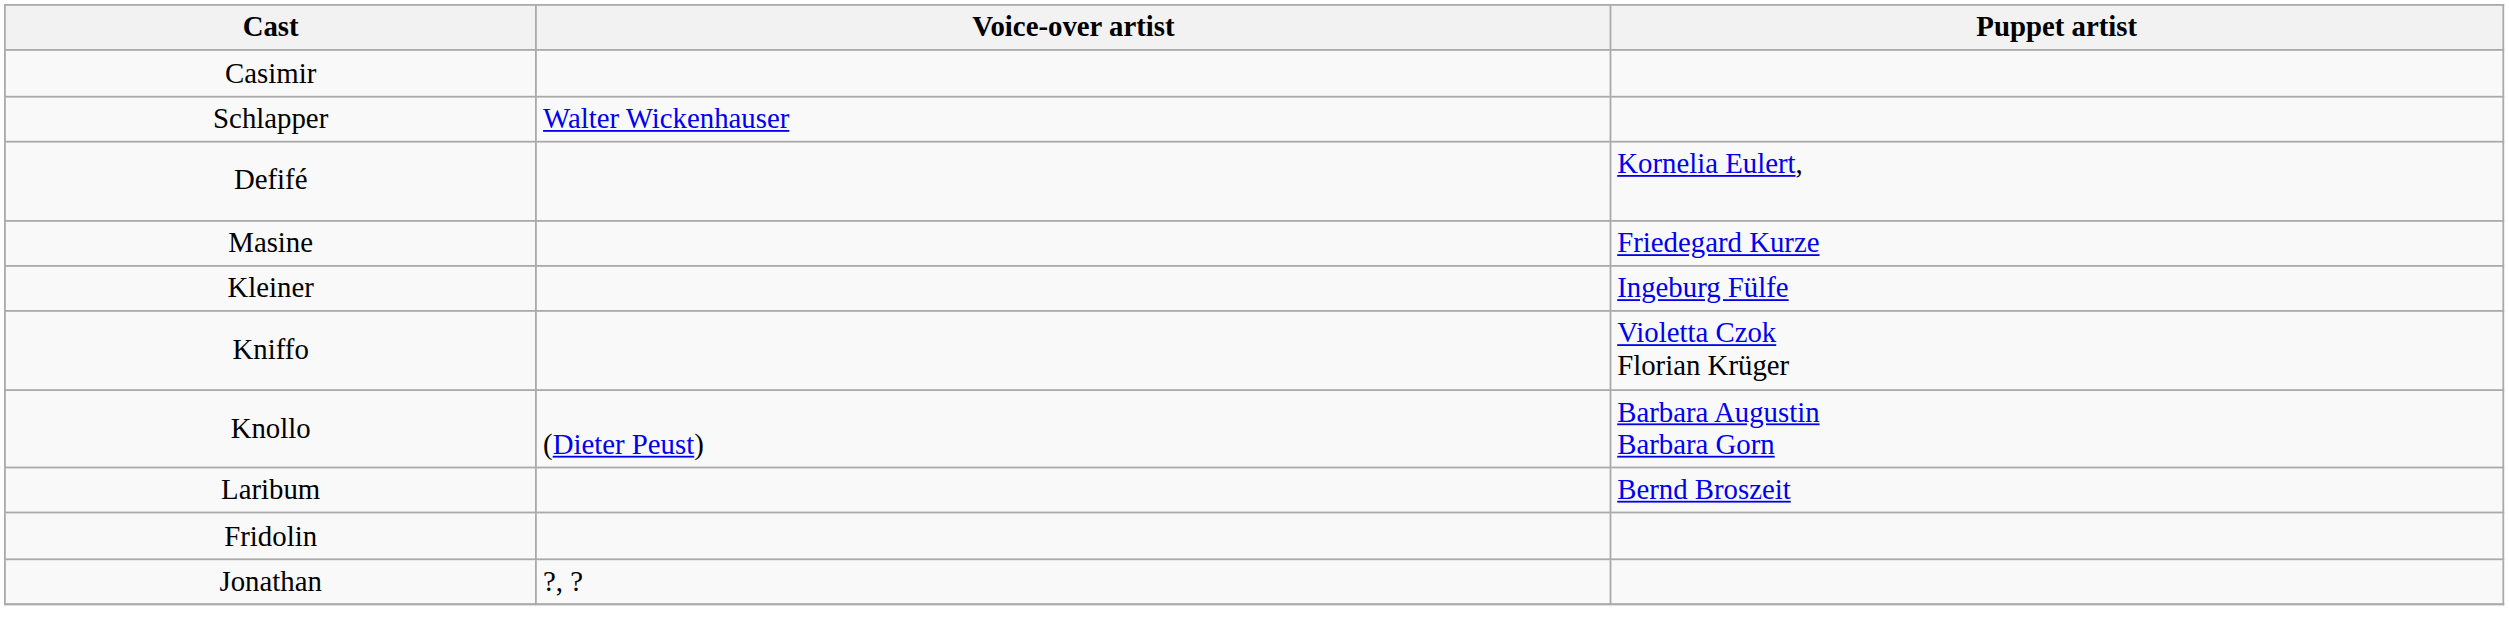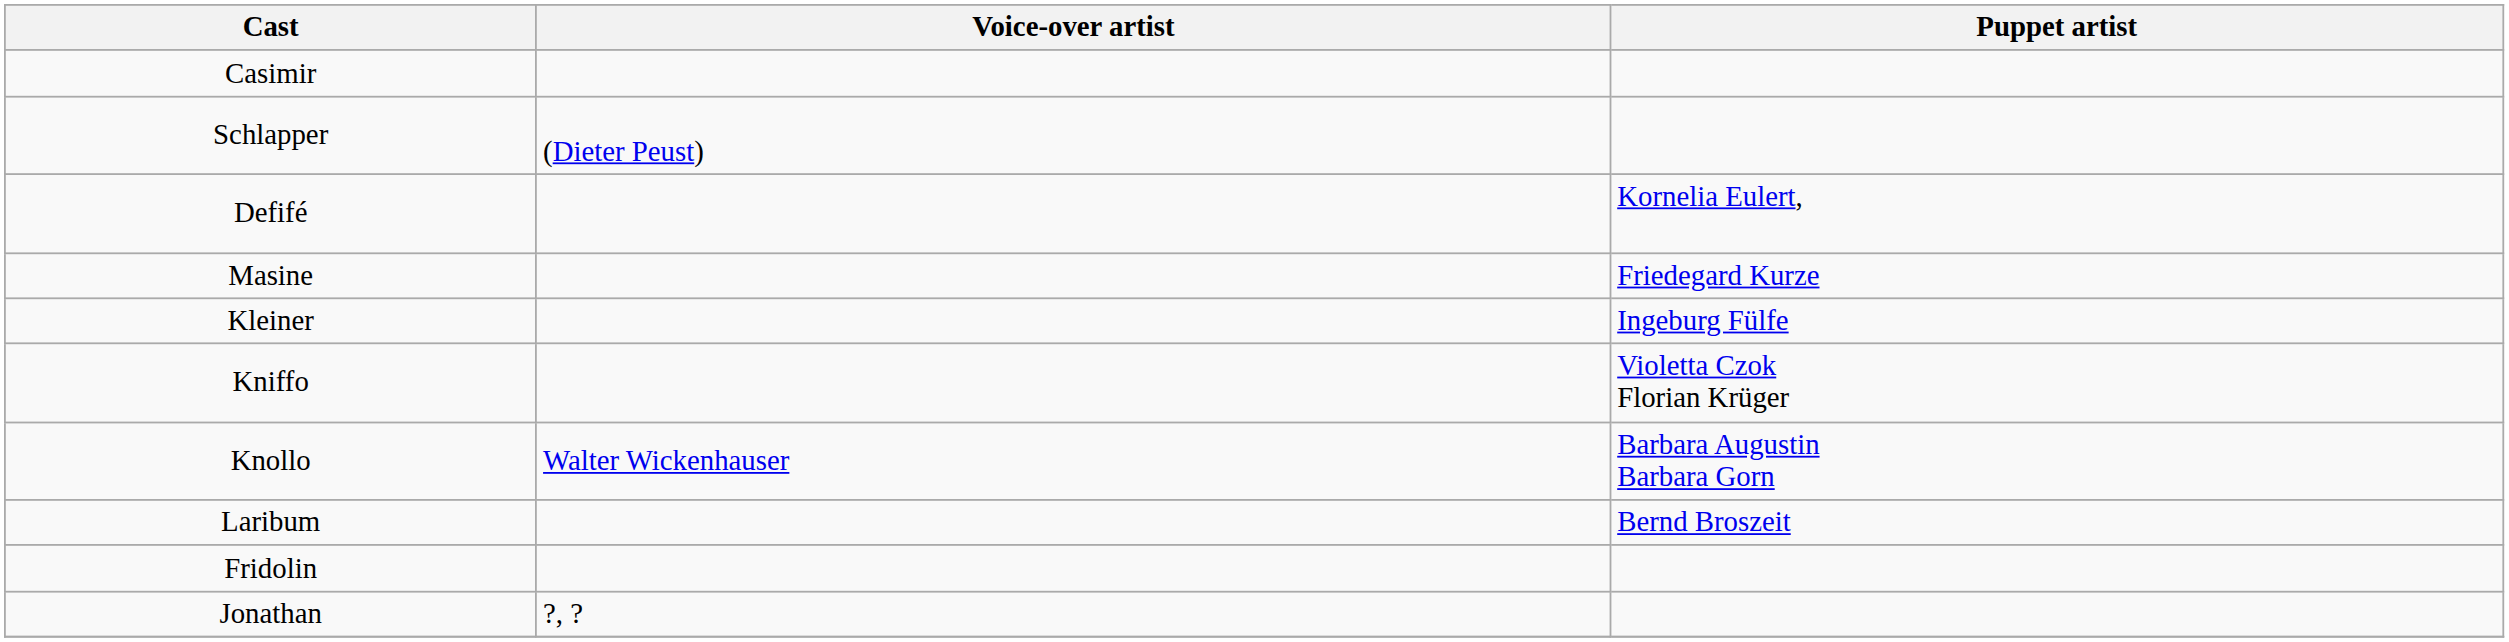Schlapper | Voice-over artist: Walter Wickenhauser -> (Dieter Peust)
Knollo | Voice-over artist: (Dieter Peust) -> Walter Wickenhauser
